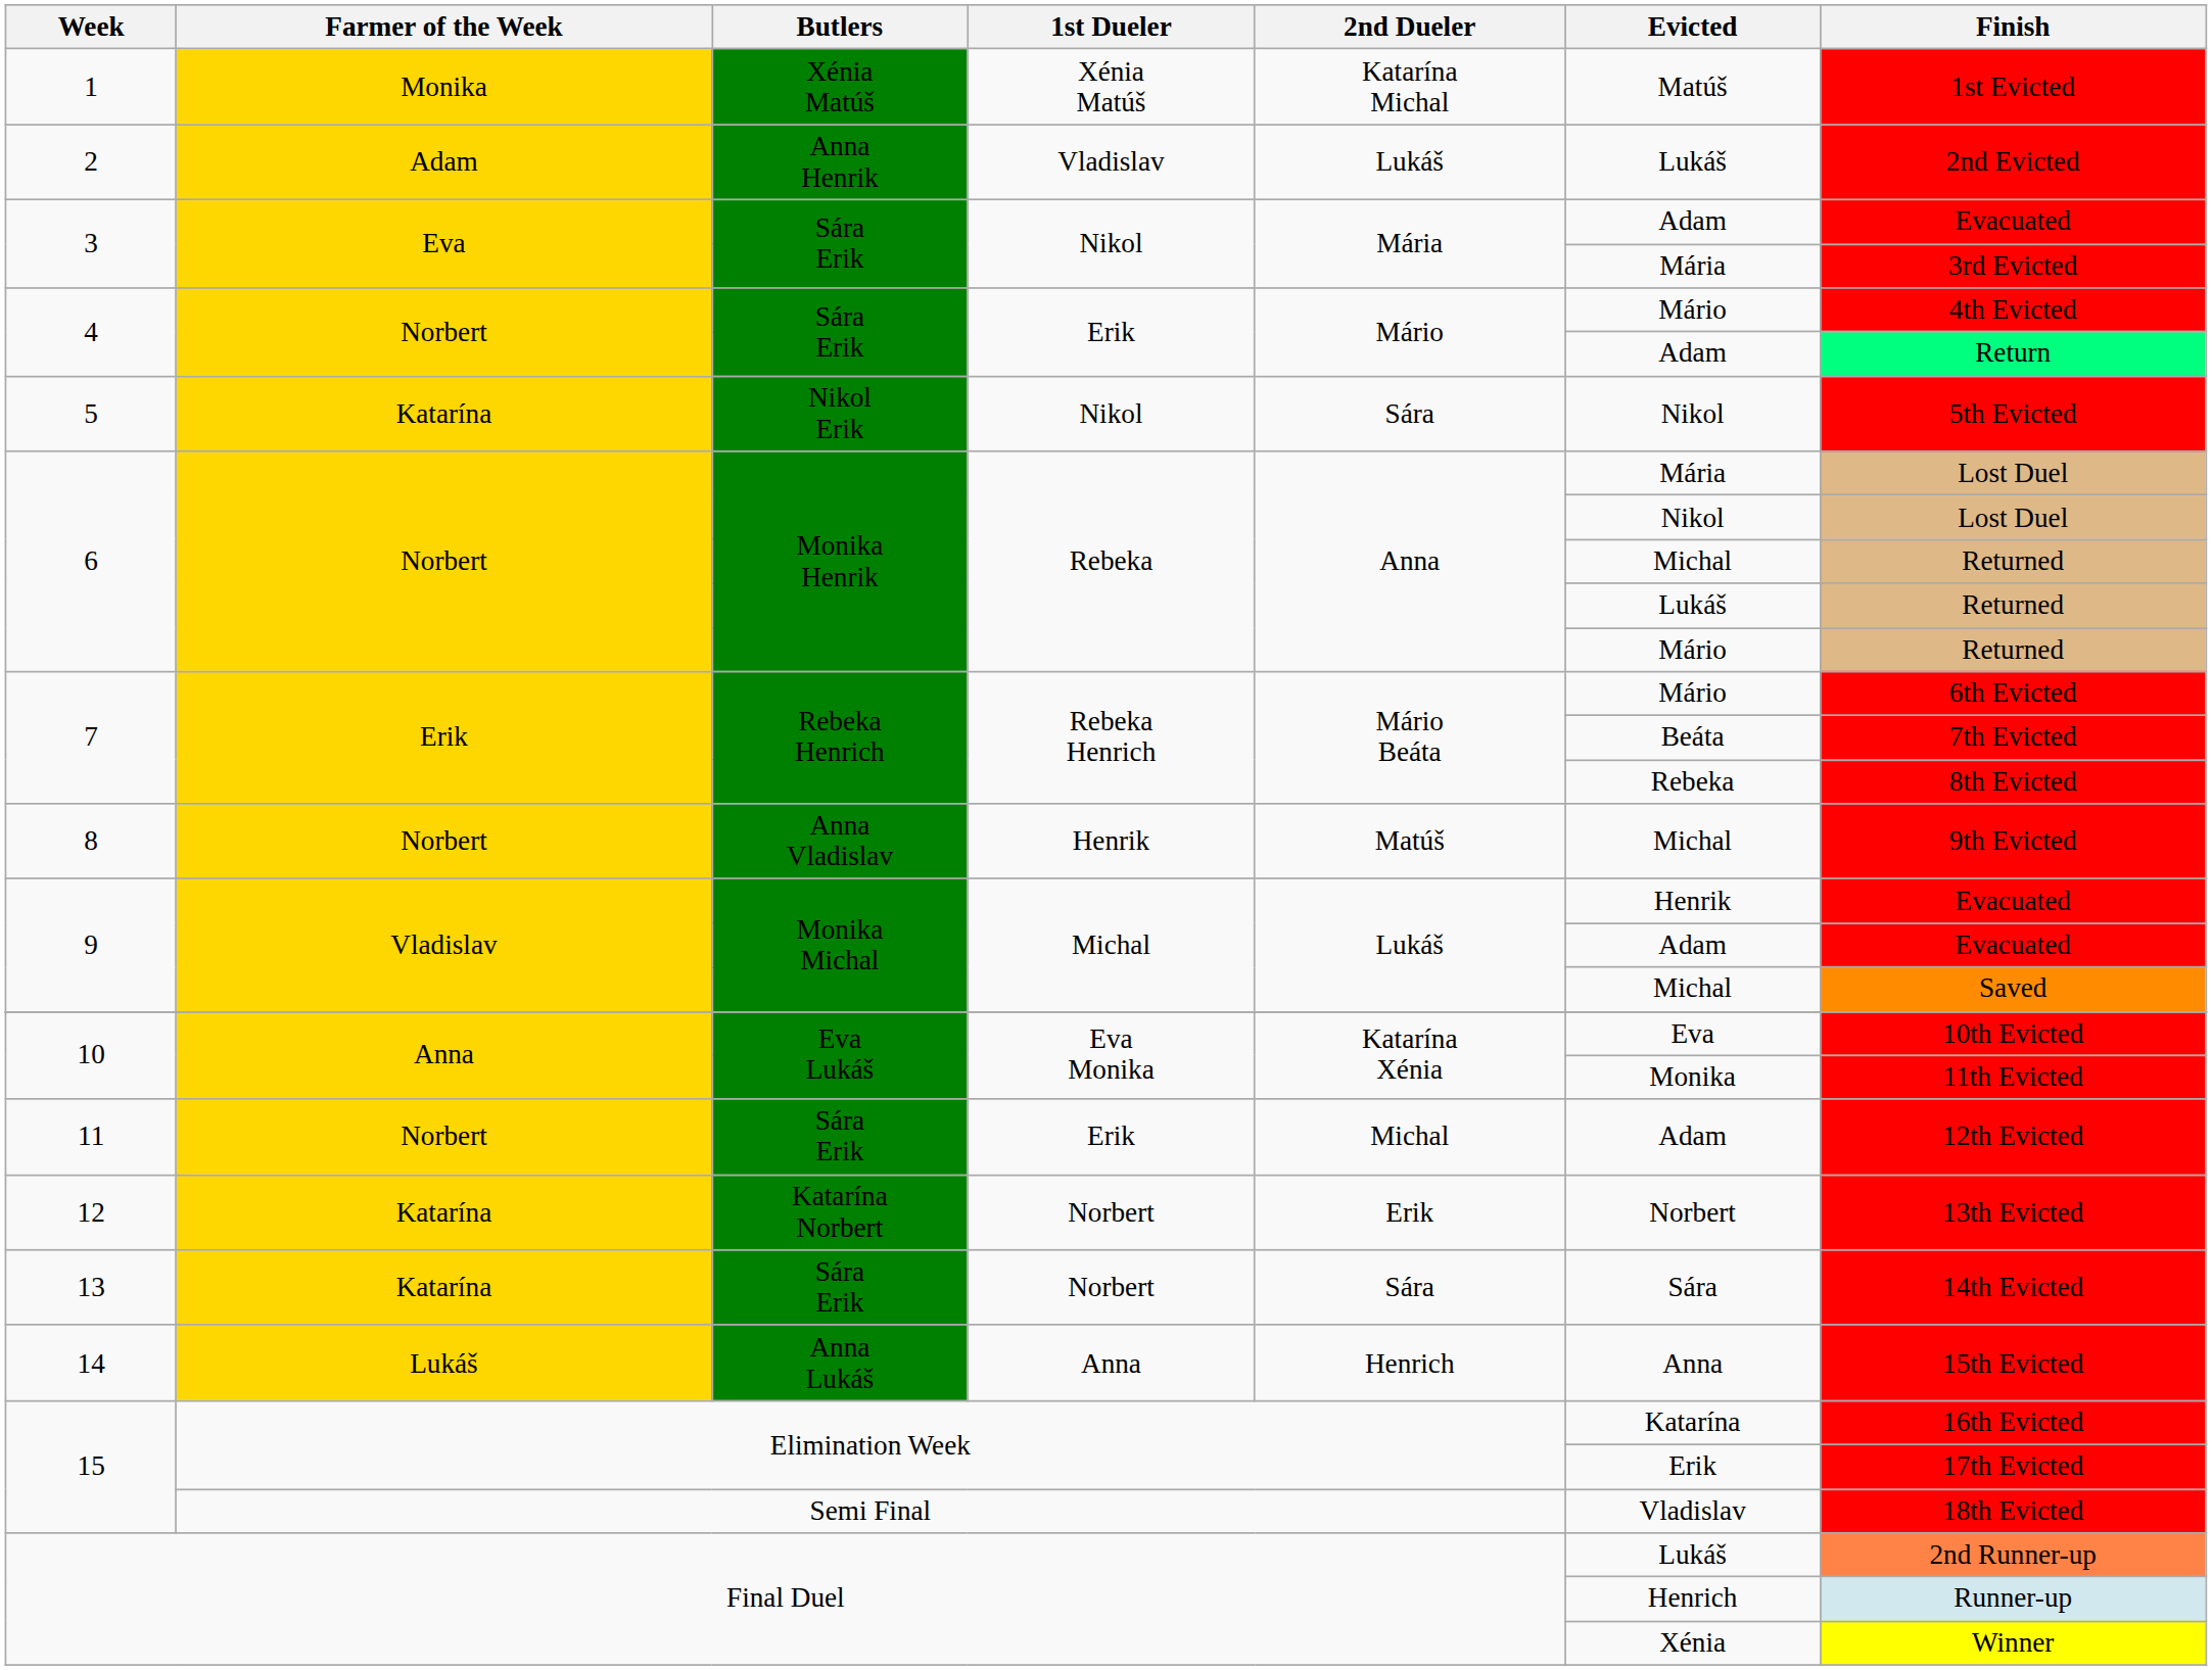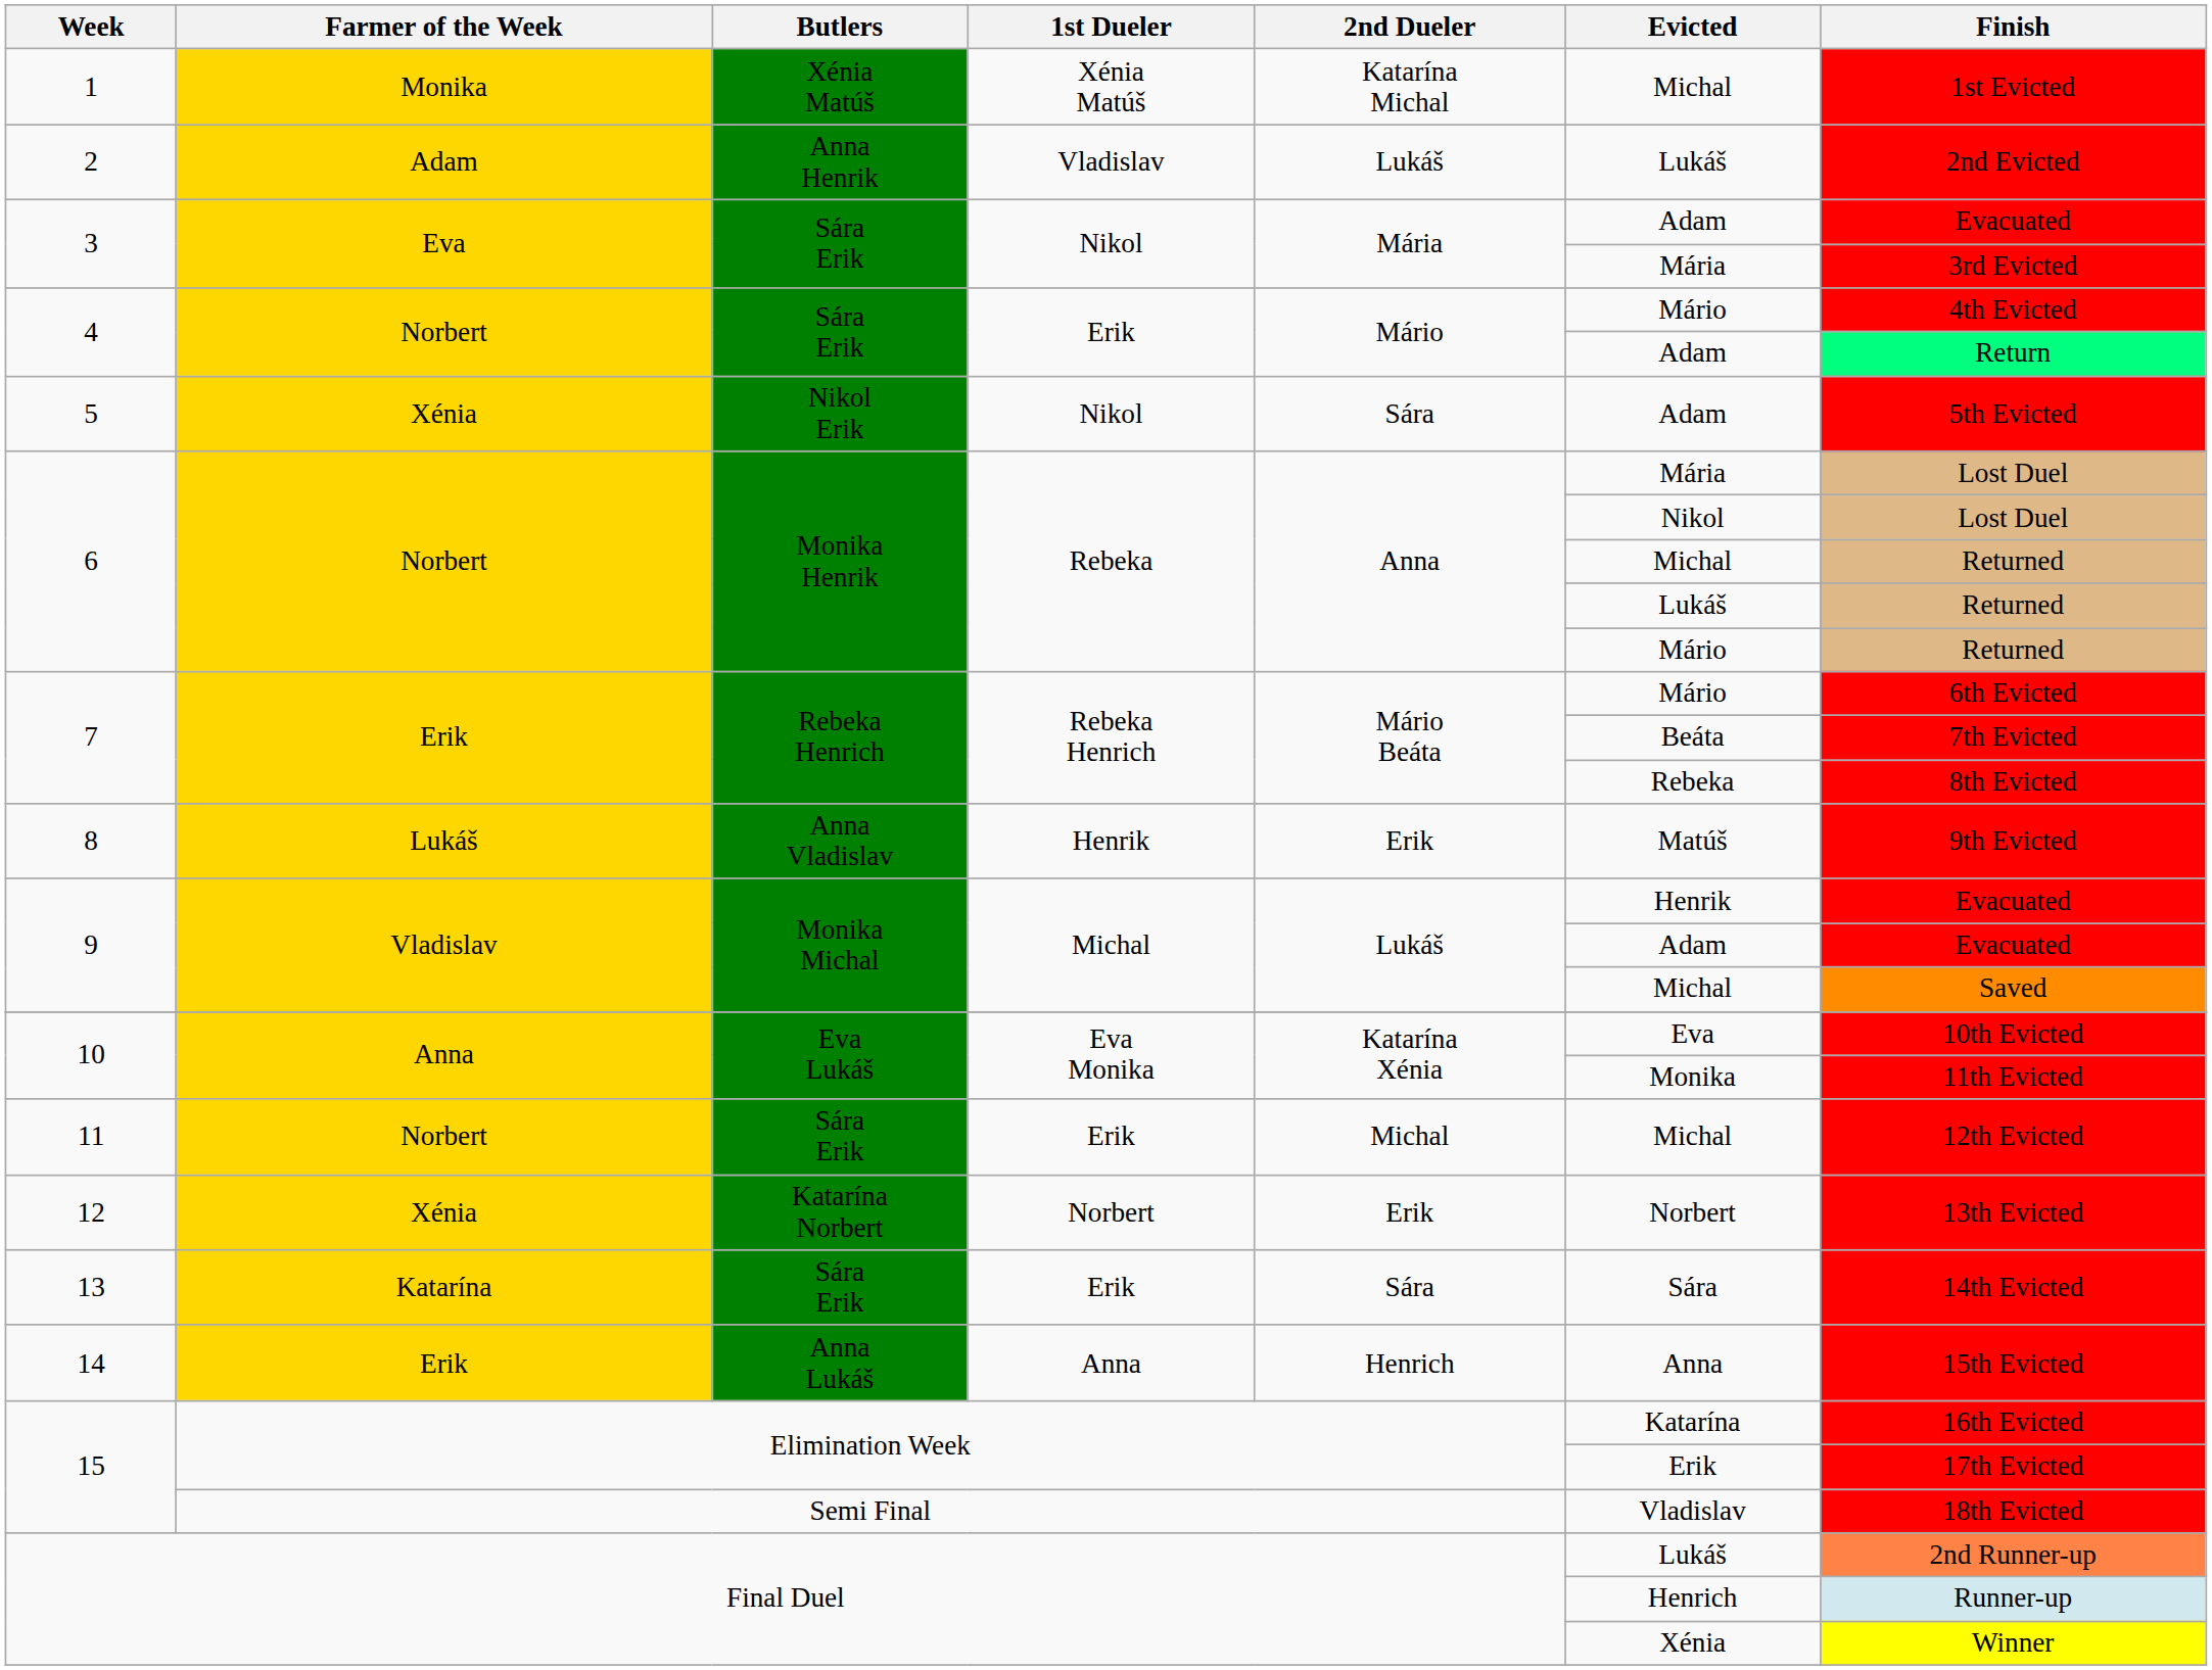1 | Evicted: Matúš -> Michal
5 | Farmer of the Week: Katarína -> Xénia
5 | Evicted: Nikol -> Adam
8 | Farmer of the Week: Norbert -> Lukáš
8 | 2nd Dueler: Matúš -> Erik
8 | Evicted: Michal -> Matúš
11 | Evicted: Adam -> Michal
12 | Farmer of the Week: Katarína -> Xénia
13 | 1st Dueler: Norbert -> Erik
14 | Farmer of the Week: Lukáš -> Erik
